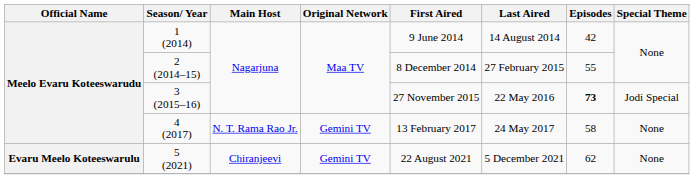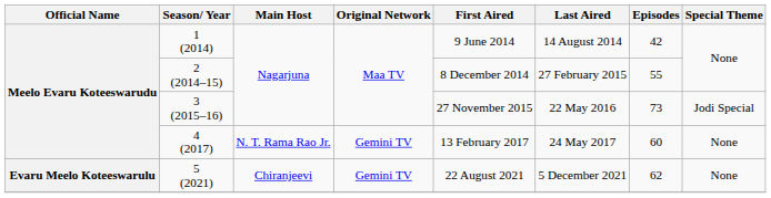3 (2015–16) | Episodes: bold -> normal
4 (2017) | Episodes: 58 -> 60
